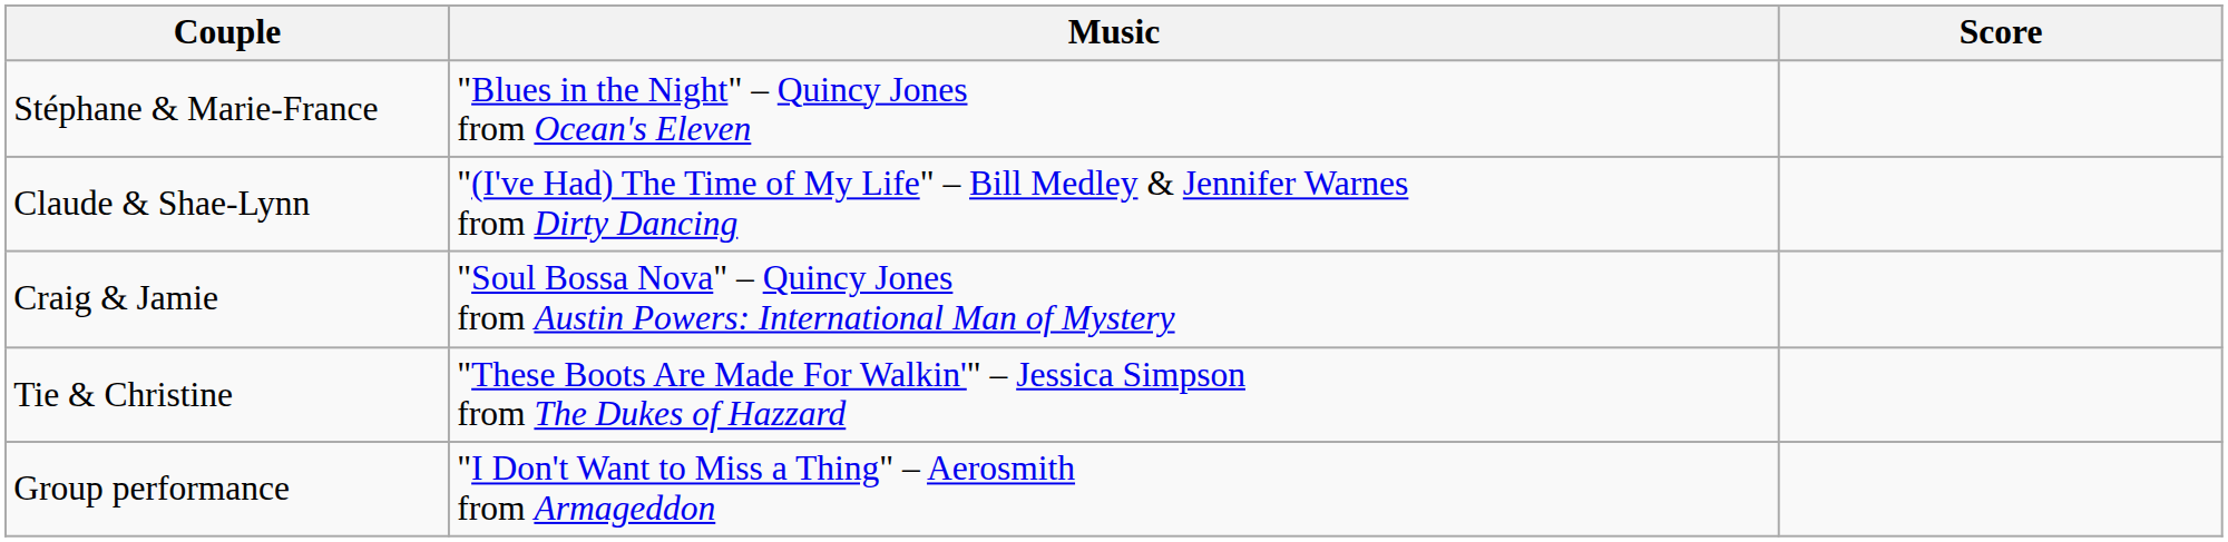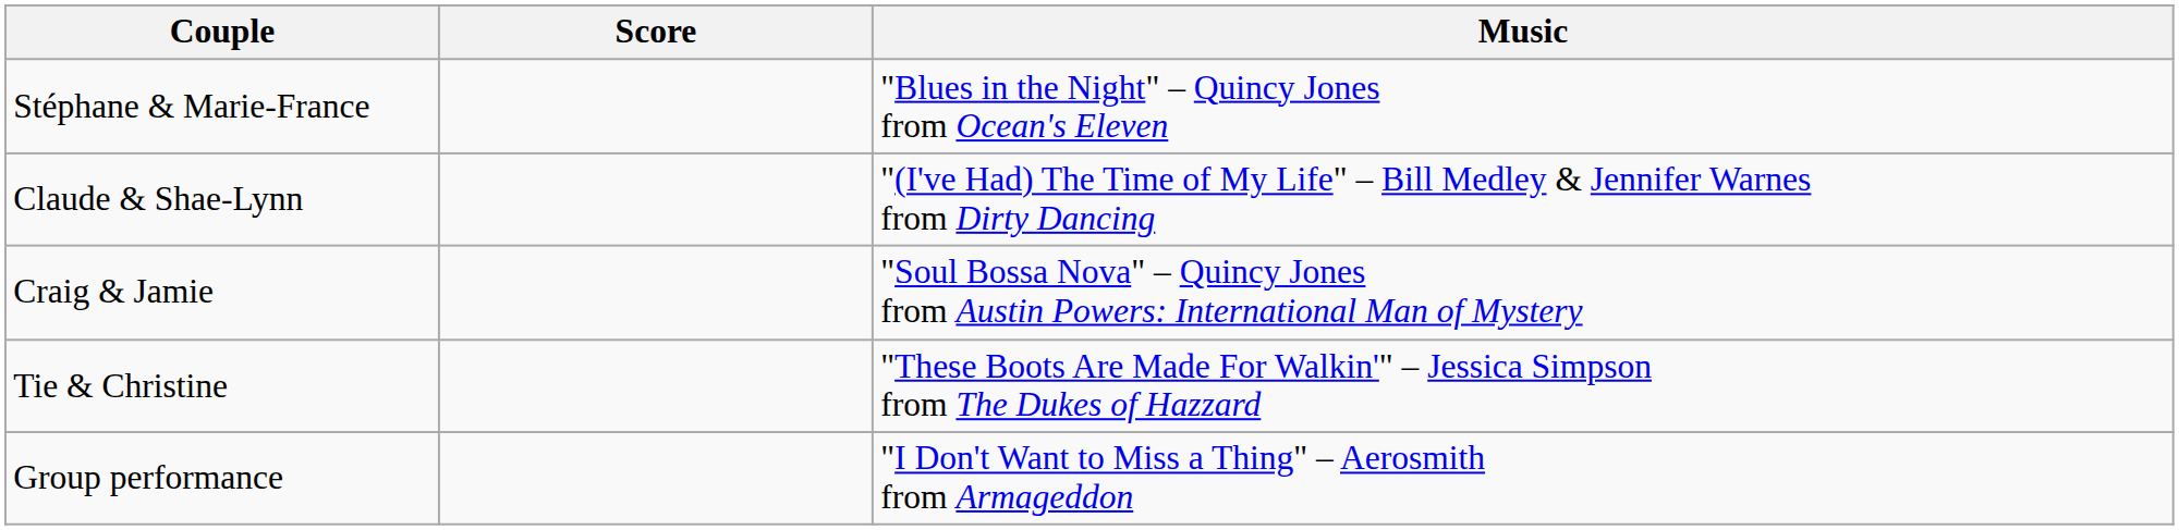columns swapped: Score <-> Music
